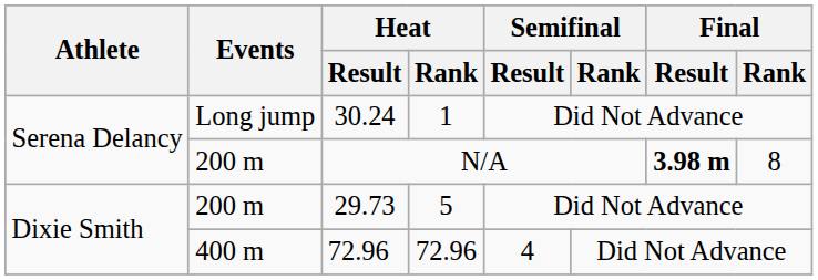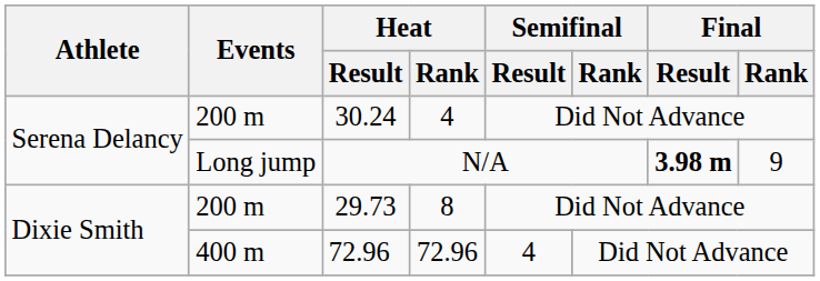30.24 | Events: Long jump -> 200 m
30.24 | Heat / Rank: 1 -> 4
N/A | Events: 200 m -> Long jump
N/A | Final / Rank: 8 -> 9
29.73 | Heat / Rank: 5 -> 8
